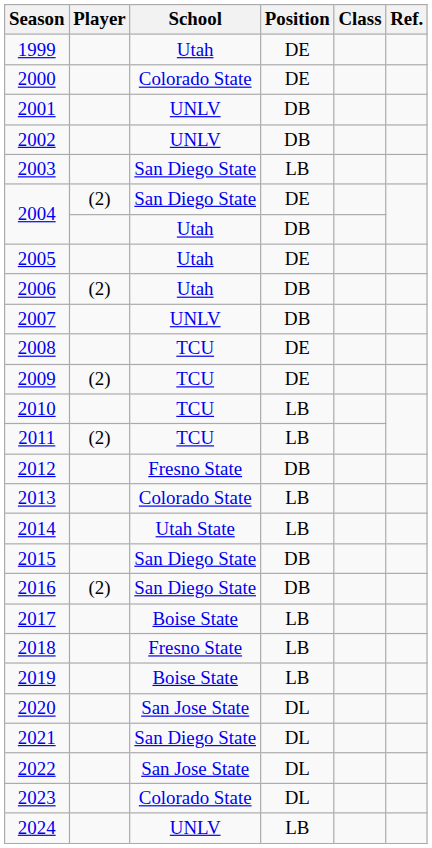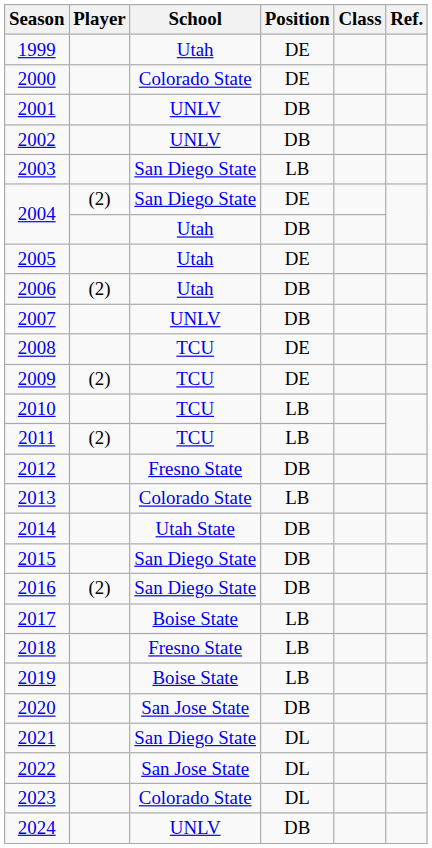2014 | Position: LB -> DB
2020 | Position: DL -> DB
2024 | Position: LB -> DB
